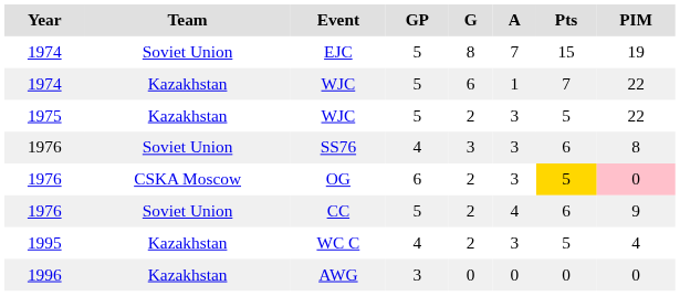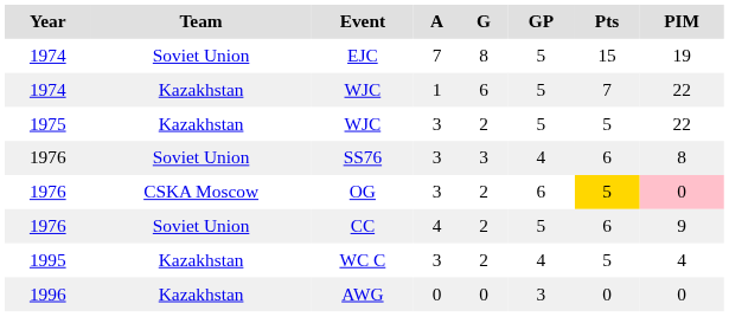columns swapped: GP <-> A
